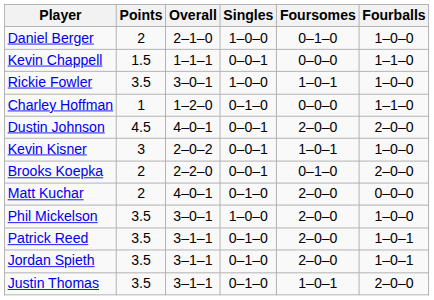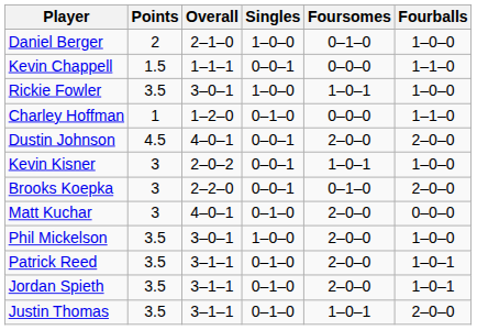Brooks Koepka | Points: 2 -> 3
Matt Kuchar | Points: 2 -> 3
